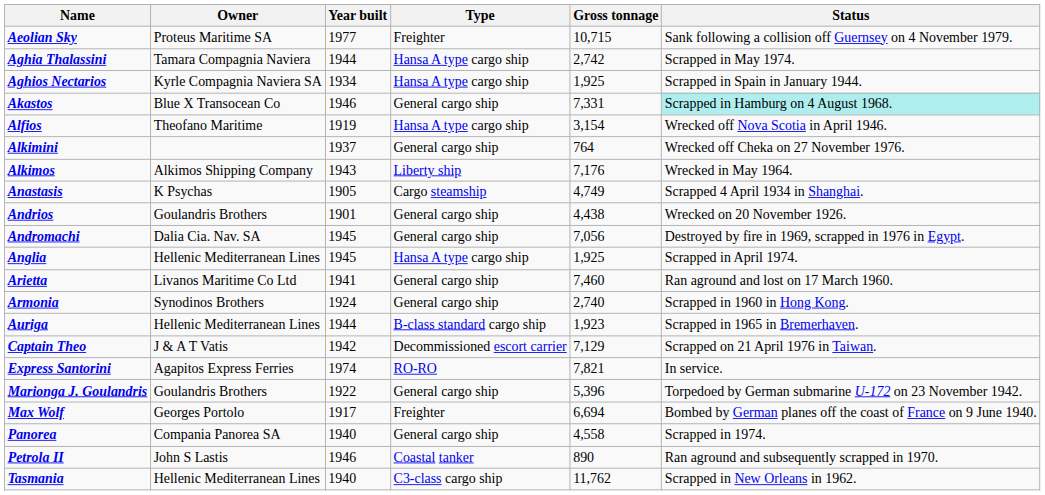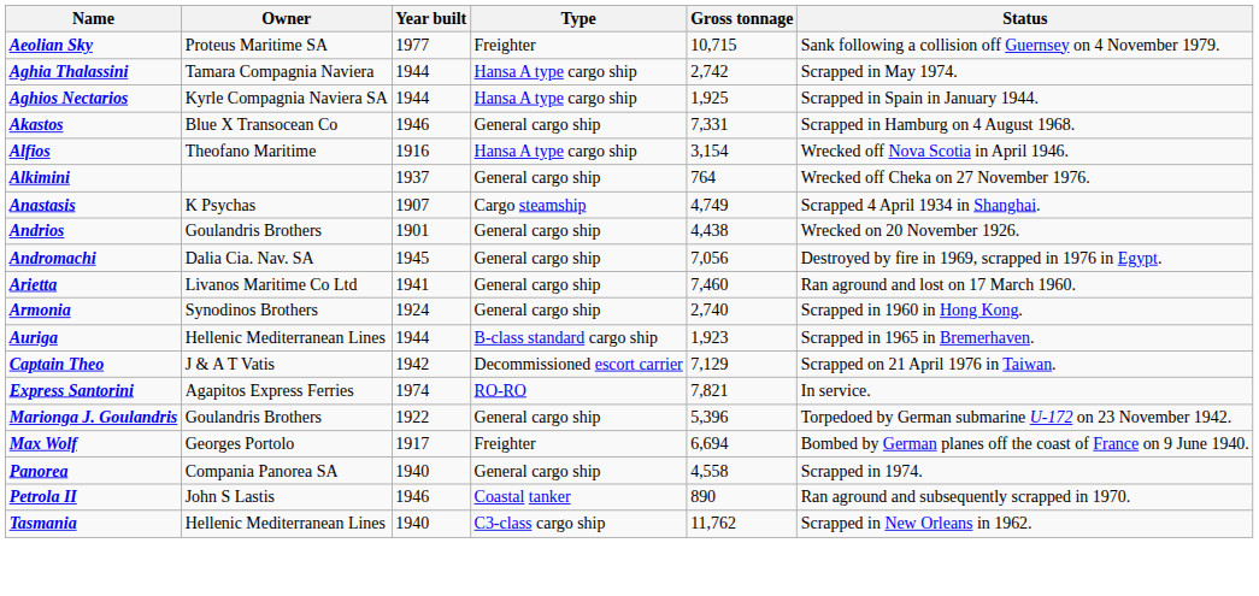Aghios Nectarios | Year built: 1934 -> 1944
Akastos | Status: paleturquoise background -> no background
Alfios | Year built: 1919 -> 1916
- row: Alkimos | Alkimos Shipping Company | 1943 | Liberty ship | 7,176 | Wrecked in May 1964.
Anastasis | Year built: 1905 -> 1907
- row: Anglia | Hellenic Mediterranean Lines | 1945 | Hansa A type cargo ship | 1,925 | Scrapped in April 1974.
